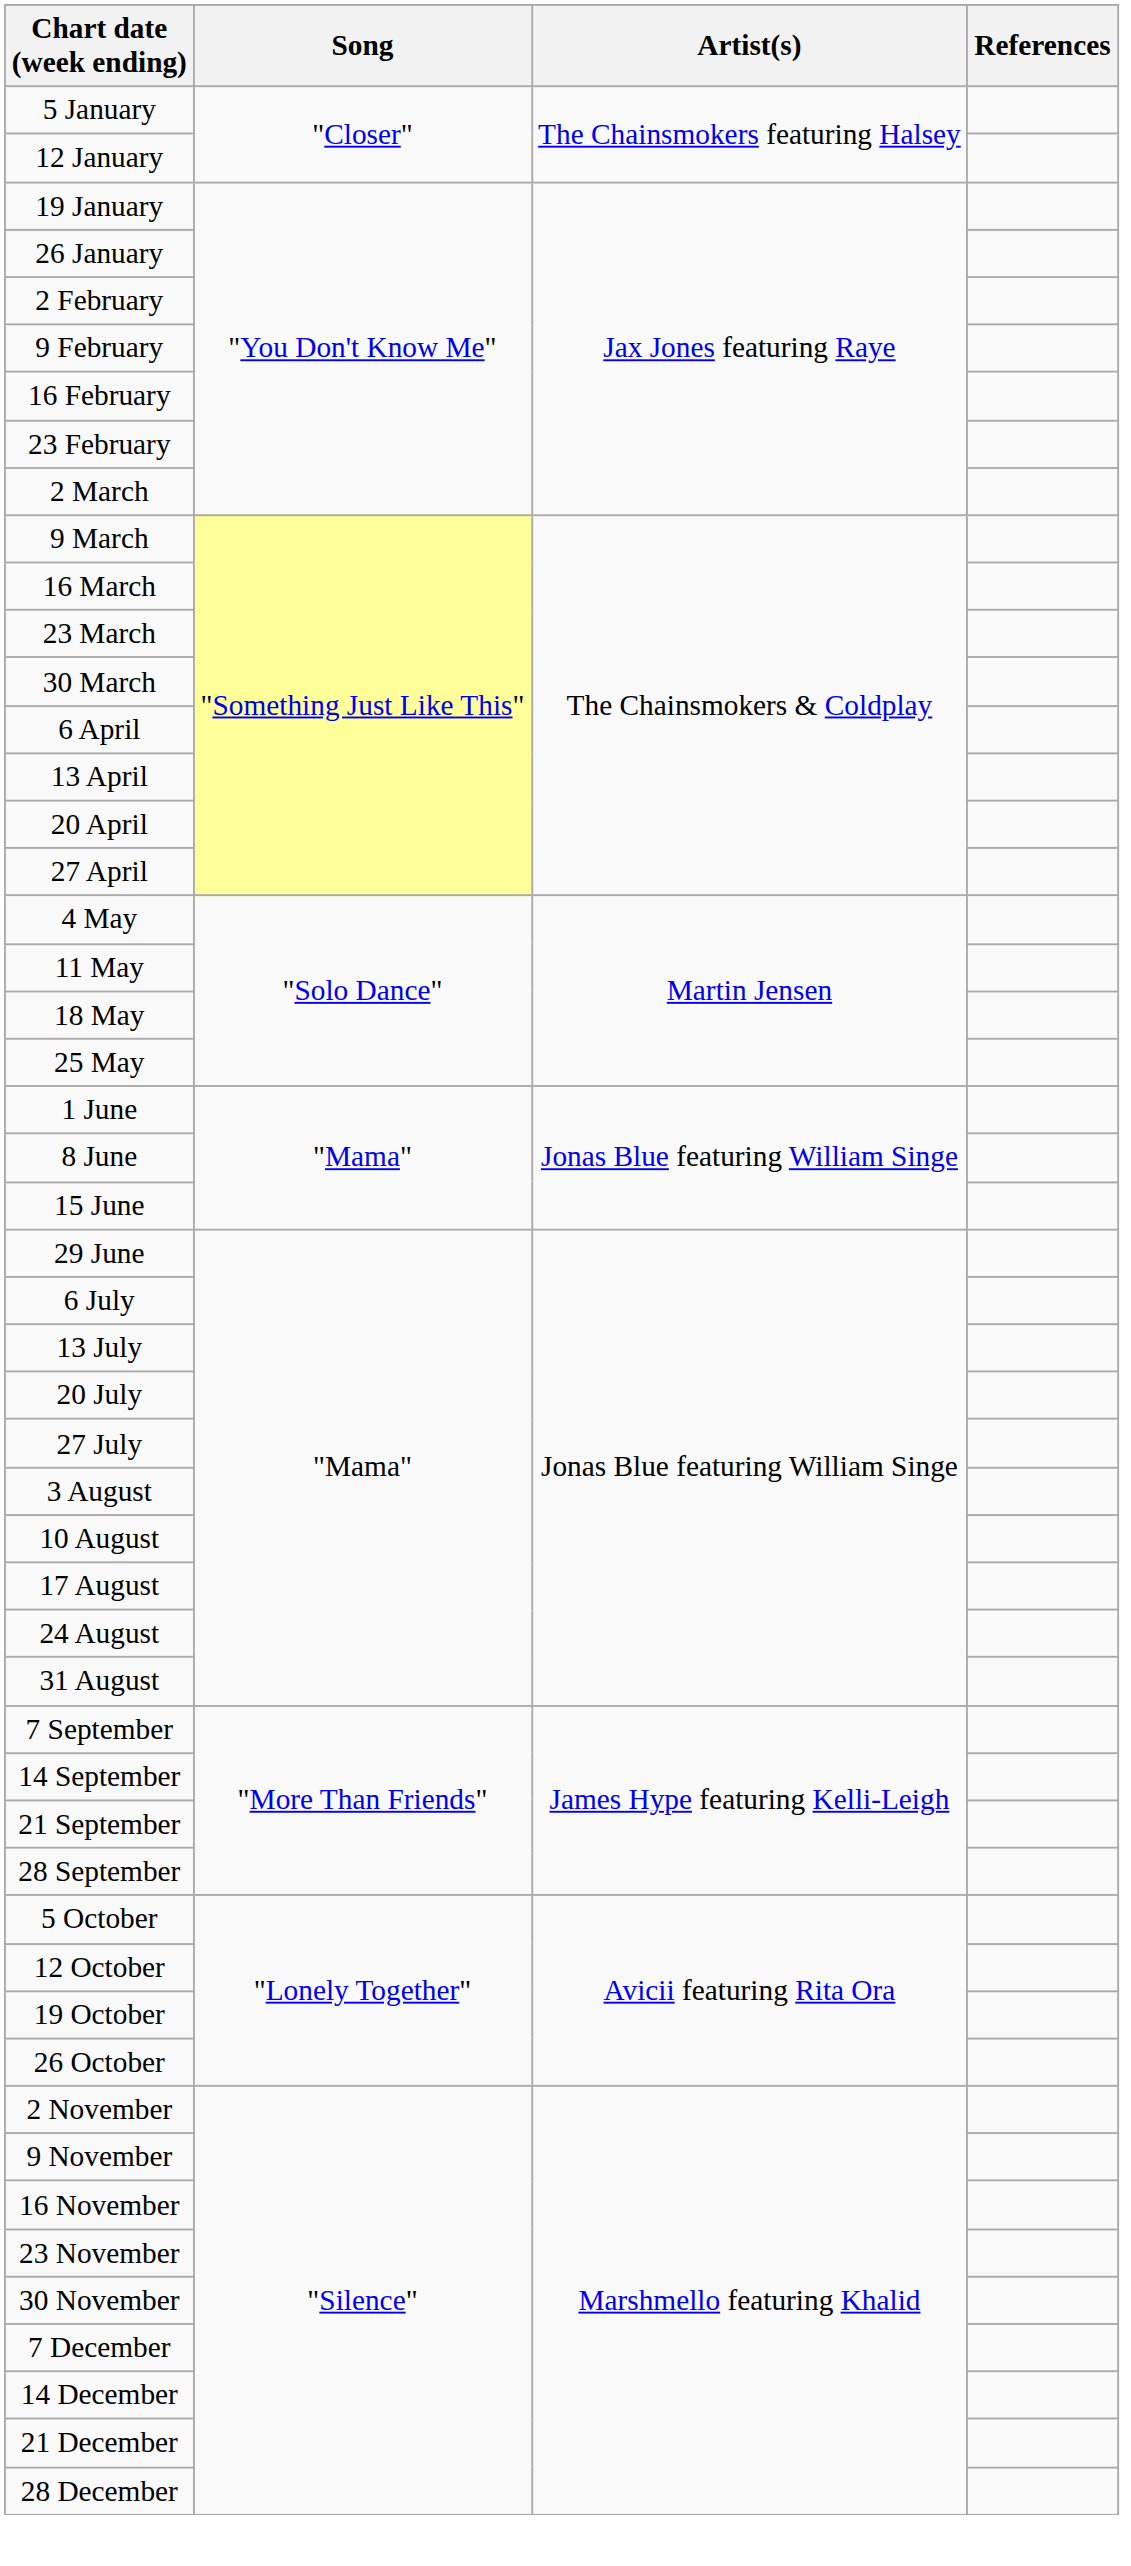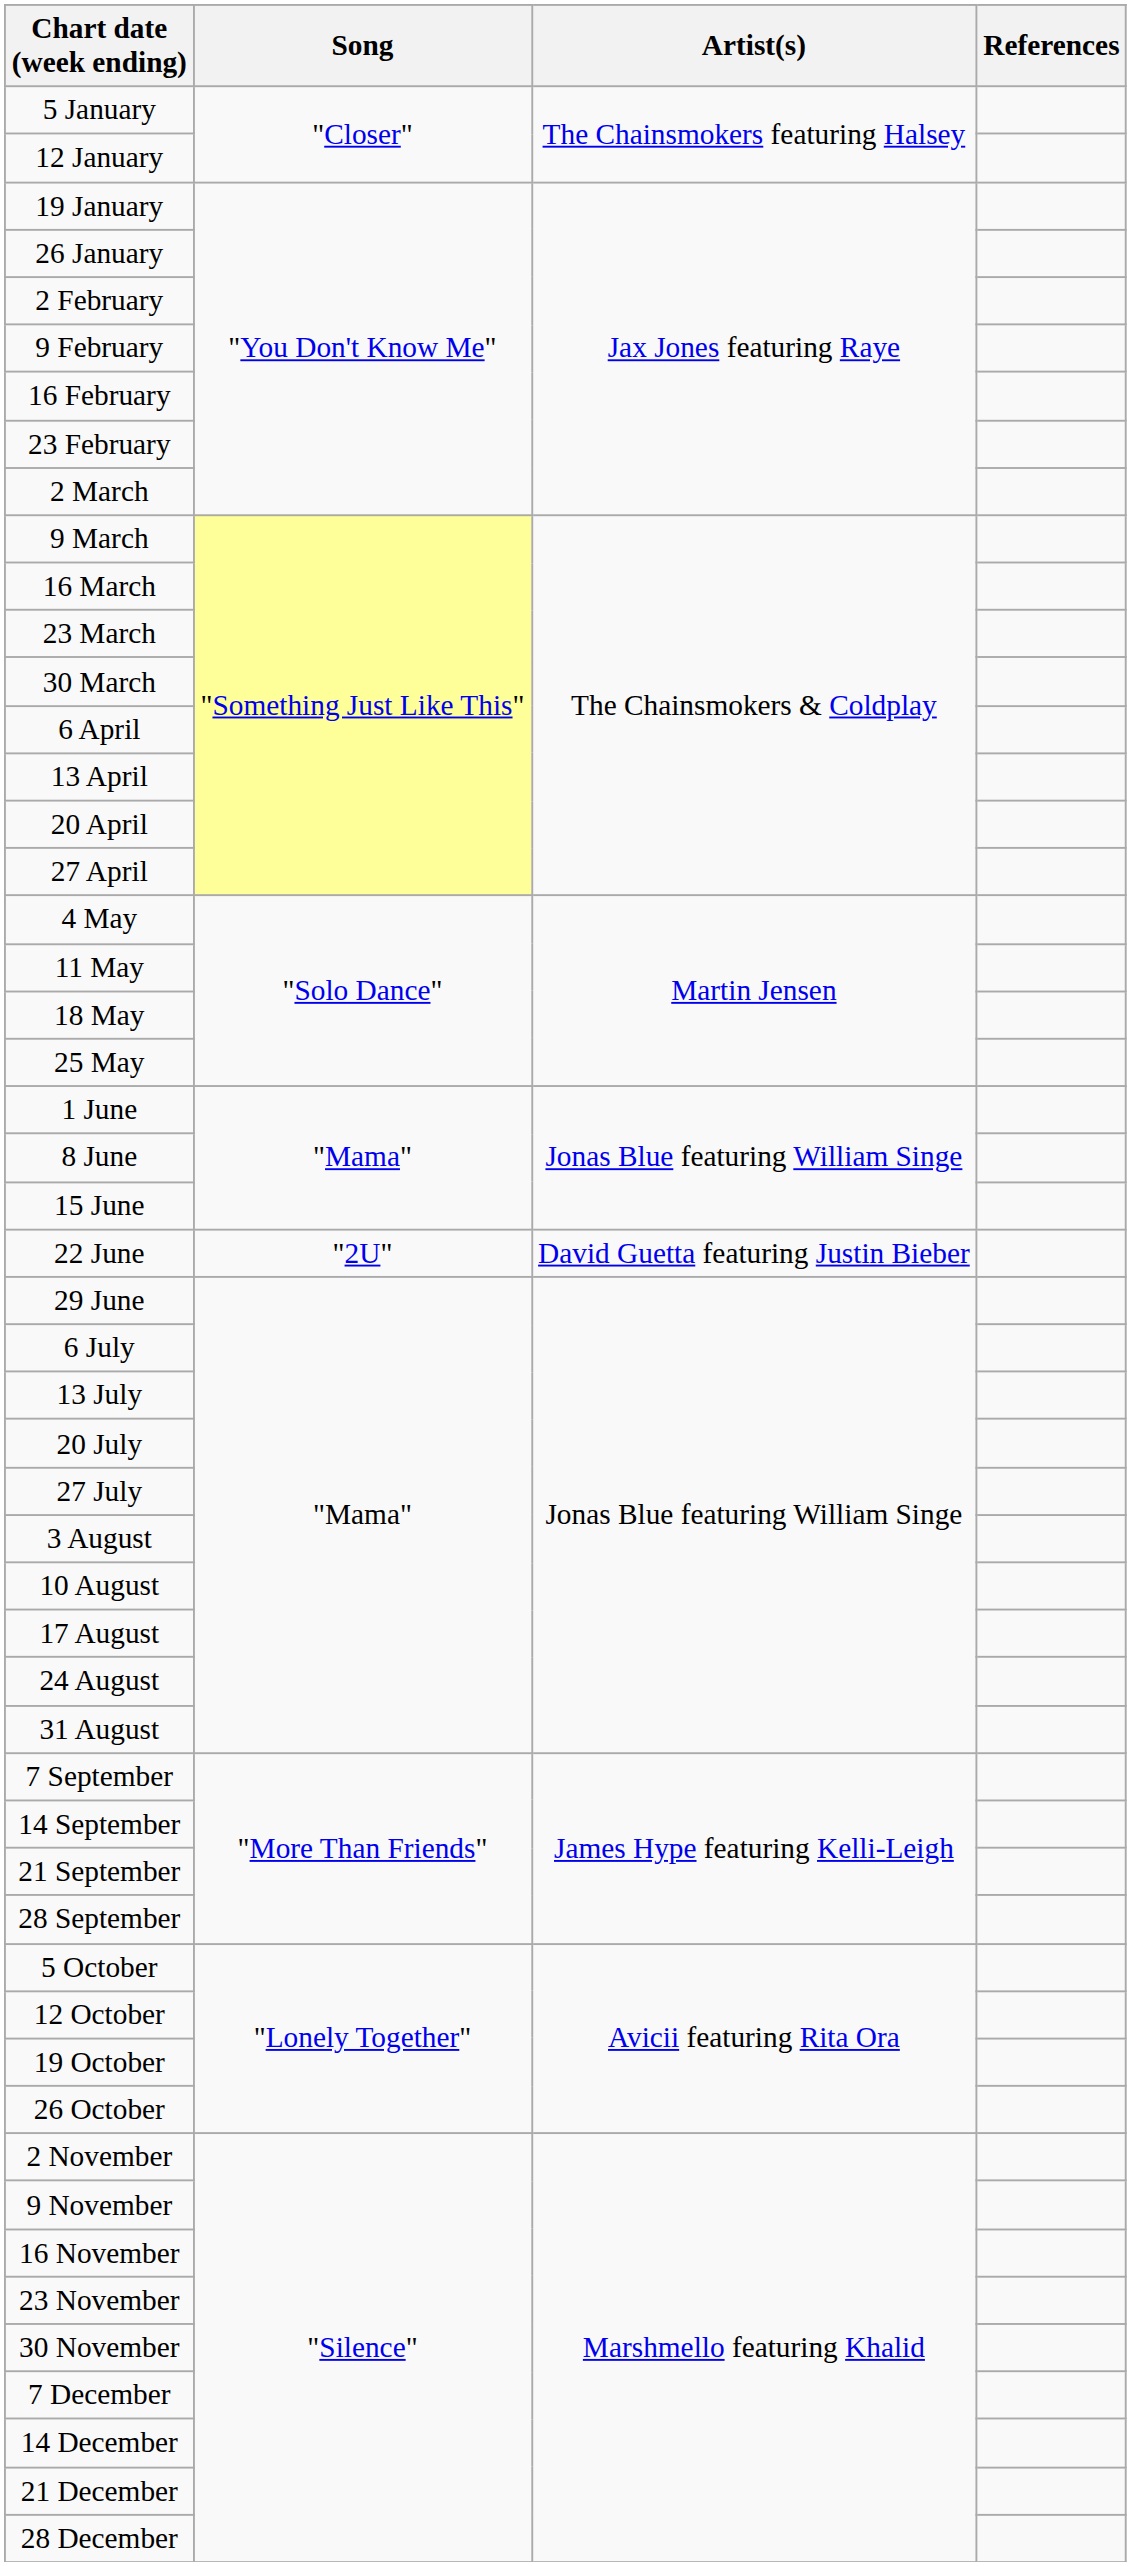+ row: 22 June | "2U" | David Guetta featuring Justin Bieber
